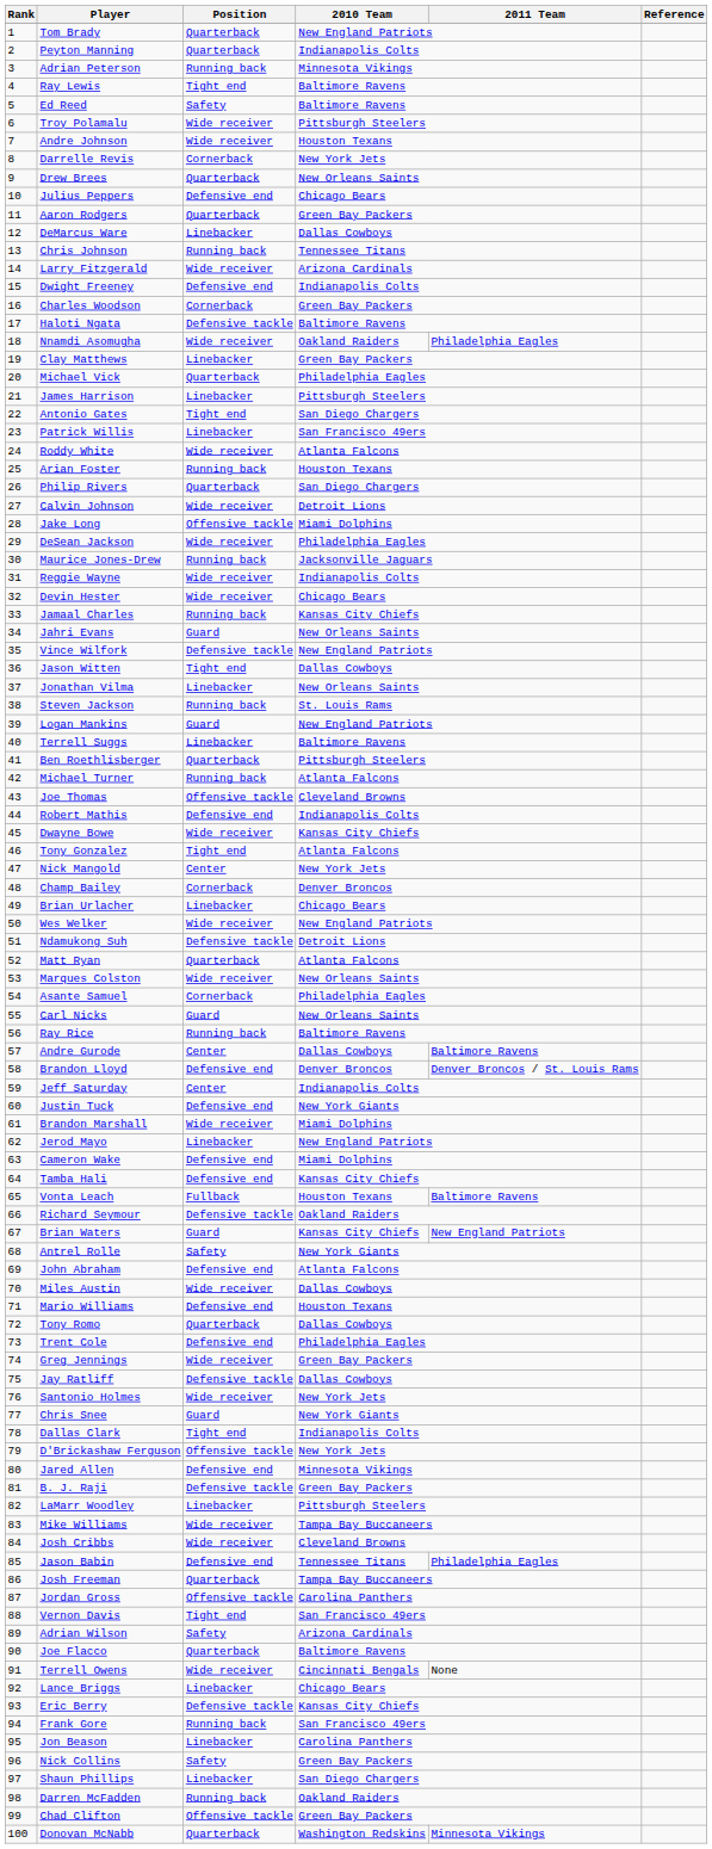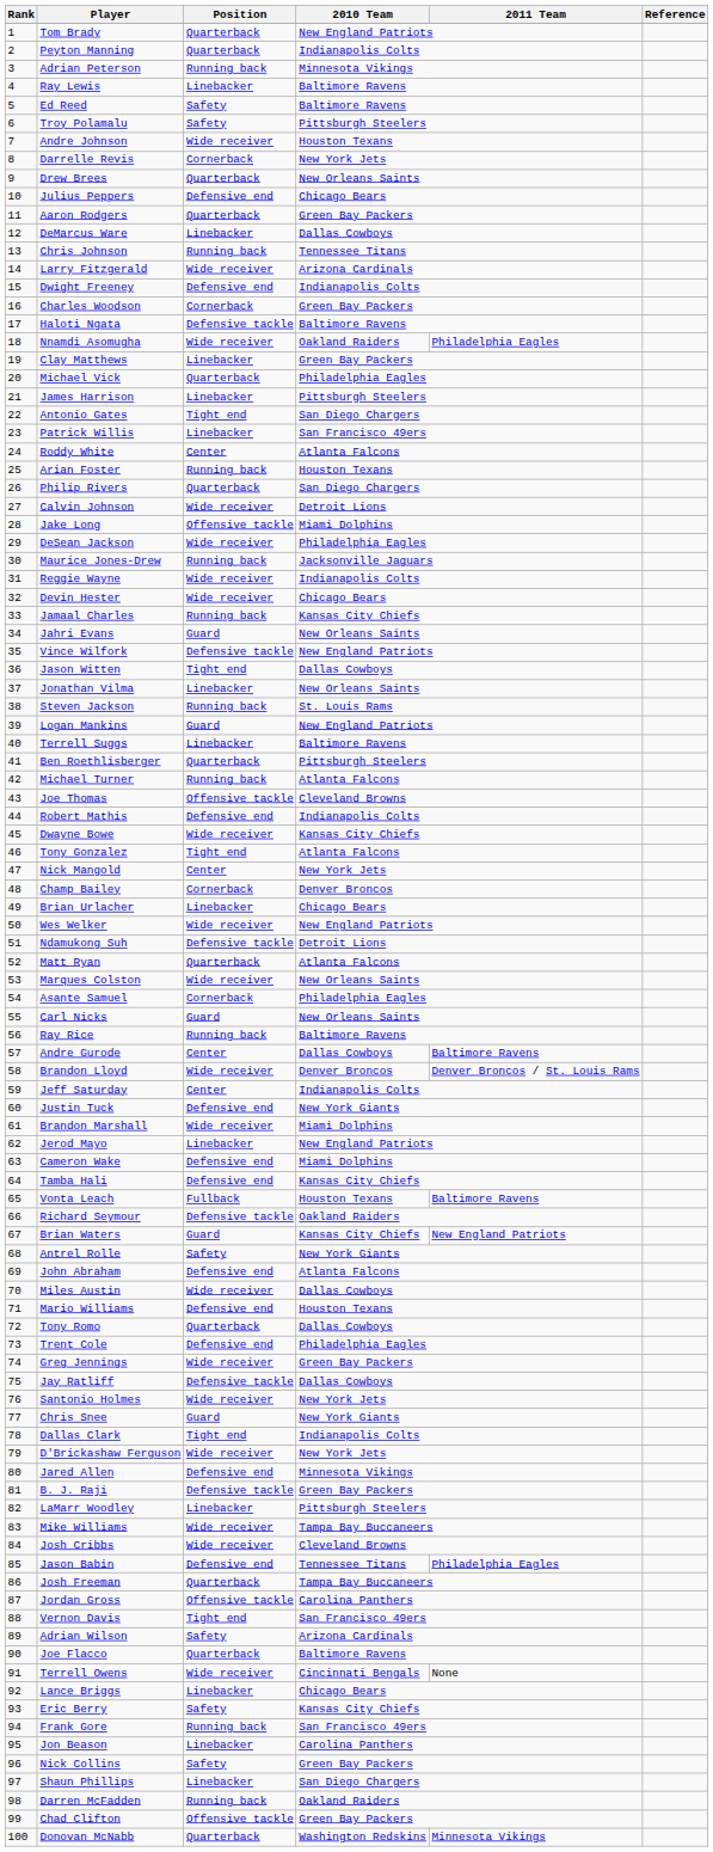Ray Lewis | Position: Tight end -> Linebacker
Troy Polamalu | Position: Wide receiver -> Safety
Roddy White | Position: Wide receiver -> Center
Brandon Lloyd | Position: Defensive end -> Wide receiver
D'Brickashaw Ferguson | Position: Offensive tackle -> Wide receiver
Eric Berry | Position: Defensive tackle -> Safety
